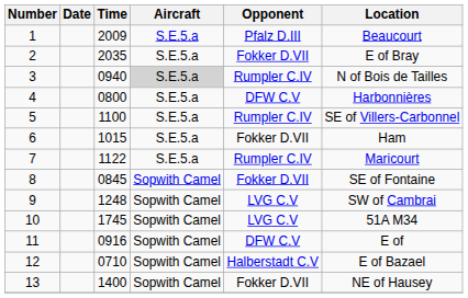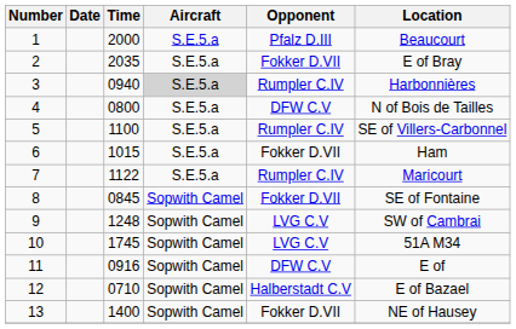1 | Time: 2009 -> 2000
3 | Location: N of Bois de Tailles -> Harbonnières
4 | Location: Harbonnières -> N of Bois de Tailles
